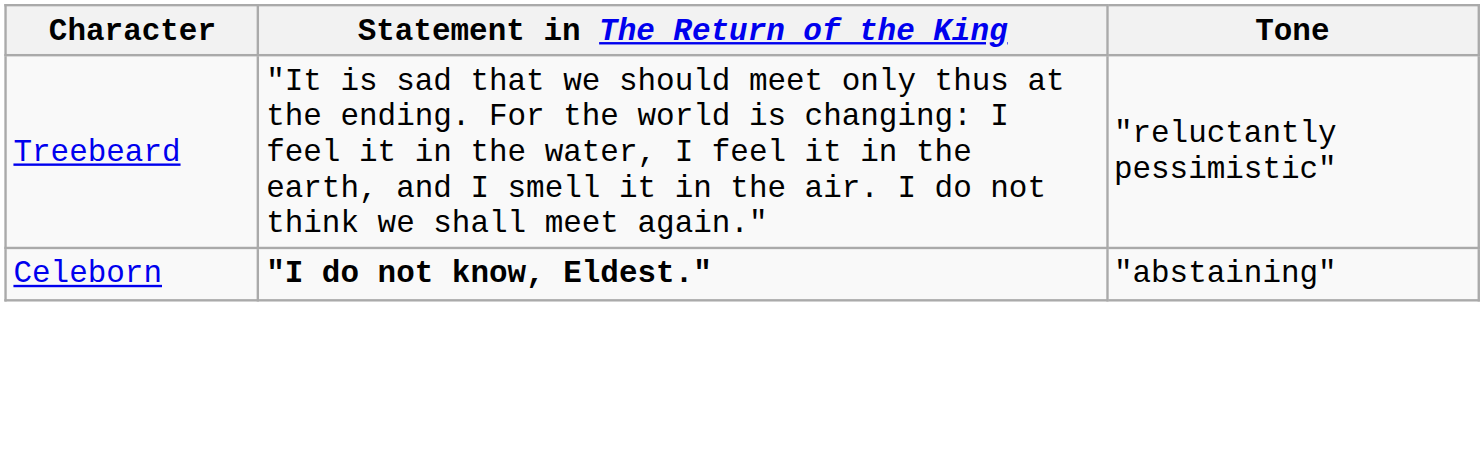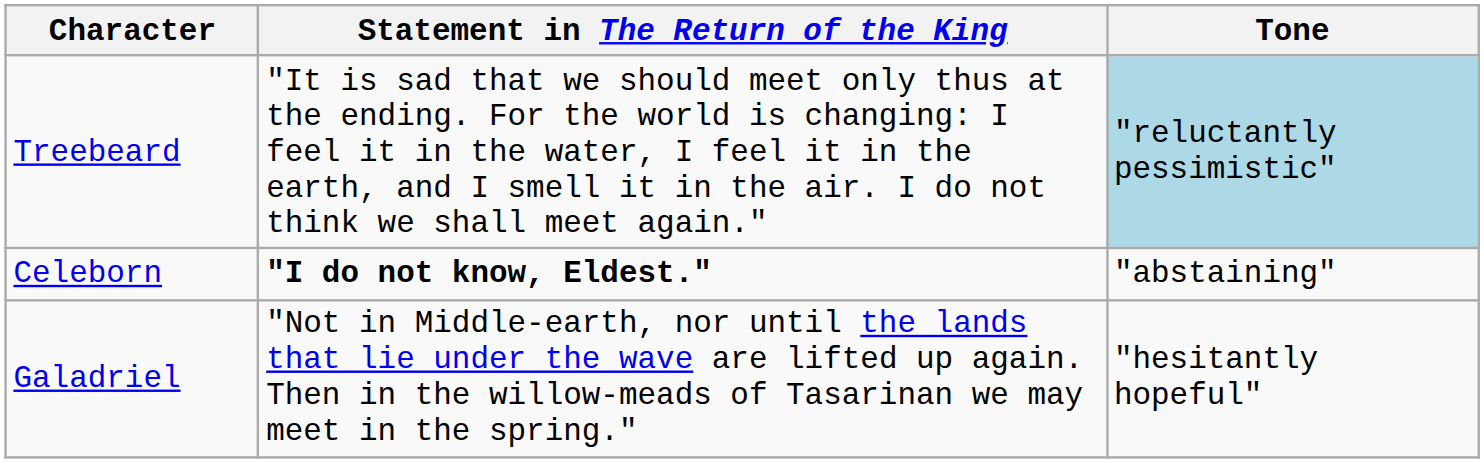Treebeard | Tone: no background -> lightblue background
+ row: Galadriel | "Not in Middle-earth, nor until the lands that lie under the wave are lifted up again. Then in the willow-meads of Tasarinan we may meet in the spring." | "hesitantly hopeful"
